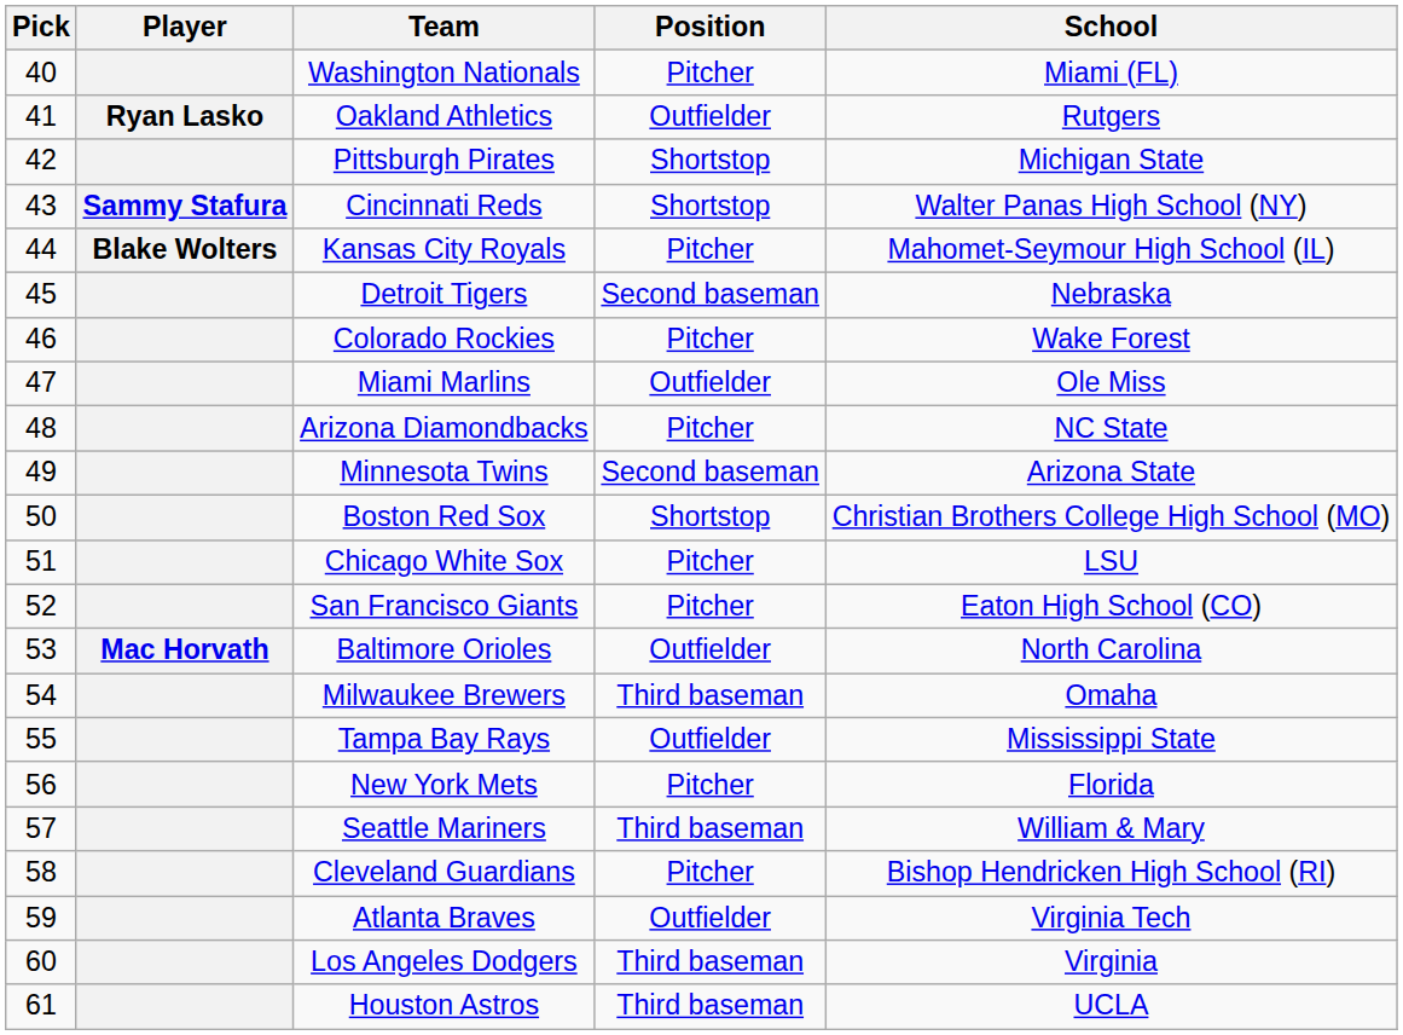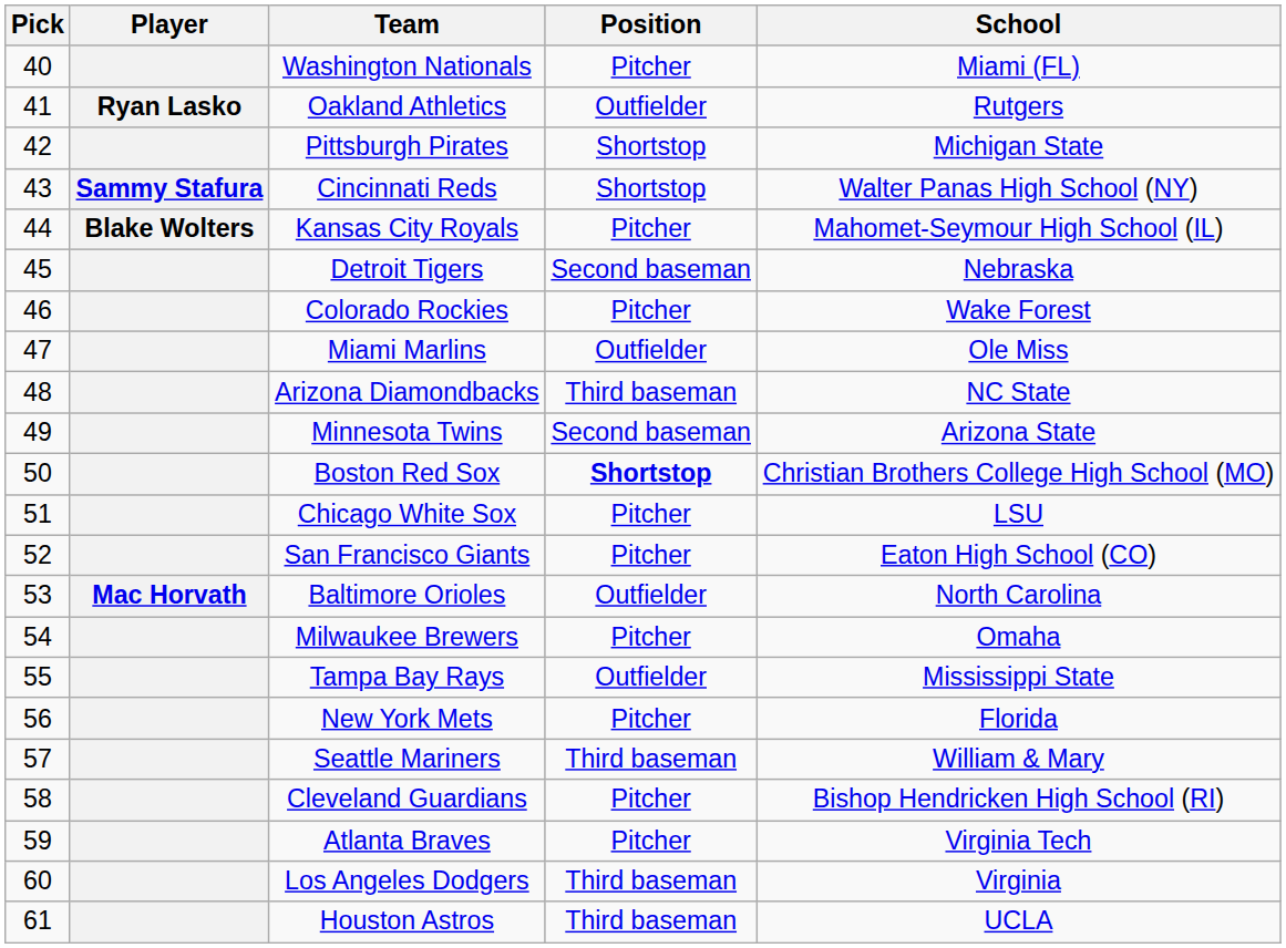Arizona Diamondbacks | Position: Pitcher -> Third baseman
Boston Red Sox | Position: normal -> bold
Milwaukee Brewers | Position: Third baseman -> Pitcher
Atlanta Braves | Position: Outfielder -> Pitcher
